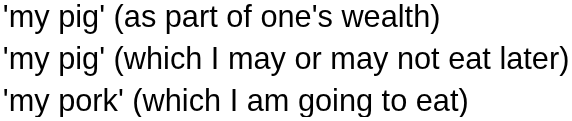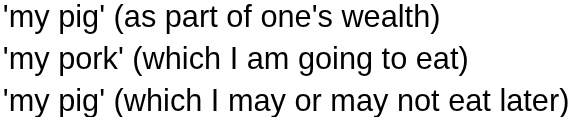rows swapped: 'my pork' (which I am going to eat) <-> 'my pig' (which I may or may not eat later)
